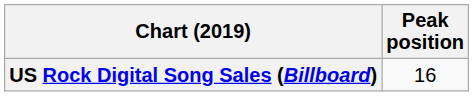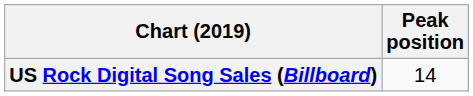US Rock Digital Song Sales (Billboard) | Peak position: 16 -> 14
